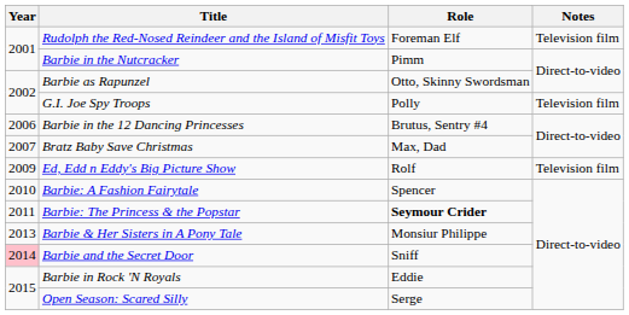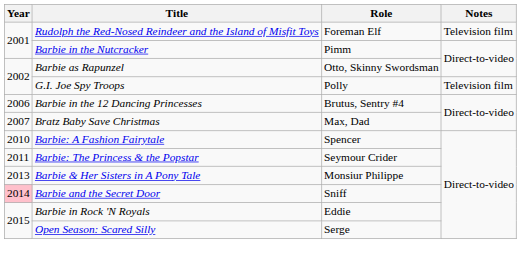- row: 2009 | Ed, Edd n Eddy's Big Picture Show | Rolf | Television film
Barbie: The Princess & the Popstar | Role: bold -> normal
